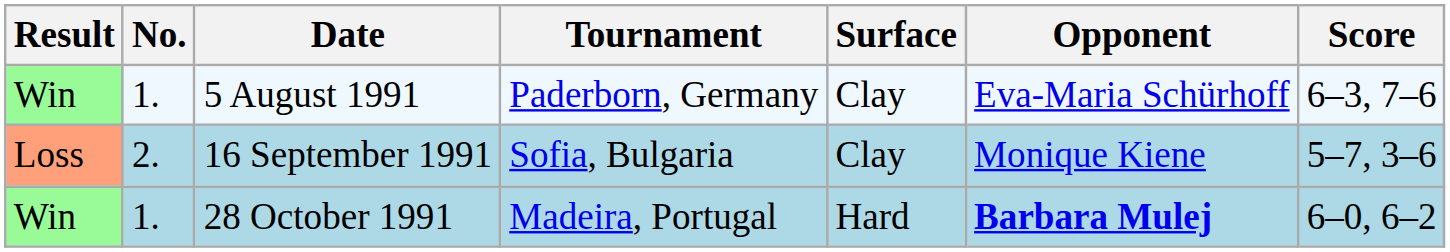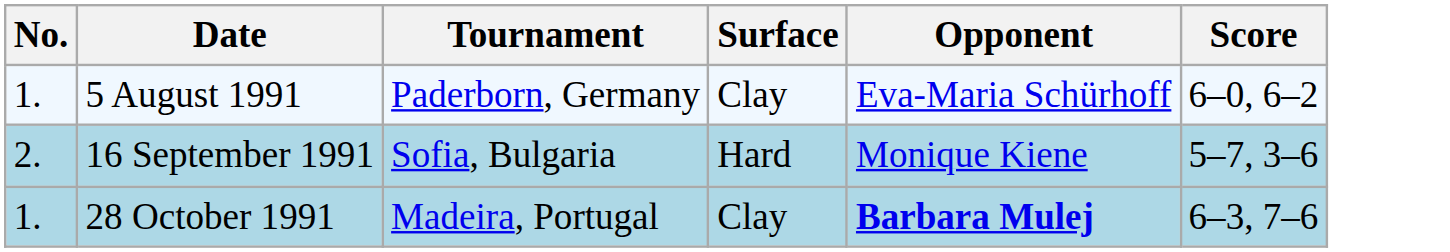- column: Result | Win | Loss | Win
5 August 1991 | Score: 6–3, 7–6 -> 6–0, 6–2
16 September 1991 | Surface: Clay -> Hard
28 October 1991 | Surface: Hard -> Clay
28 October 1991 | Score: 6–0, 6–2 -> 6–3, 7–6
